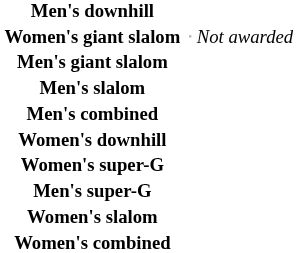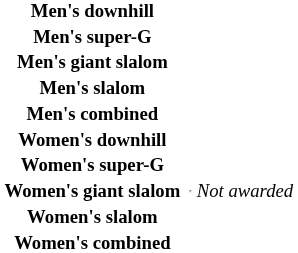rows swapped: Men's super-G <-> Women's giant slalom
